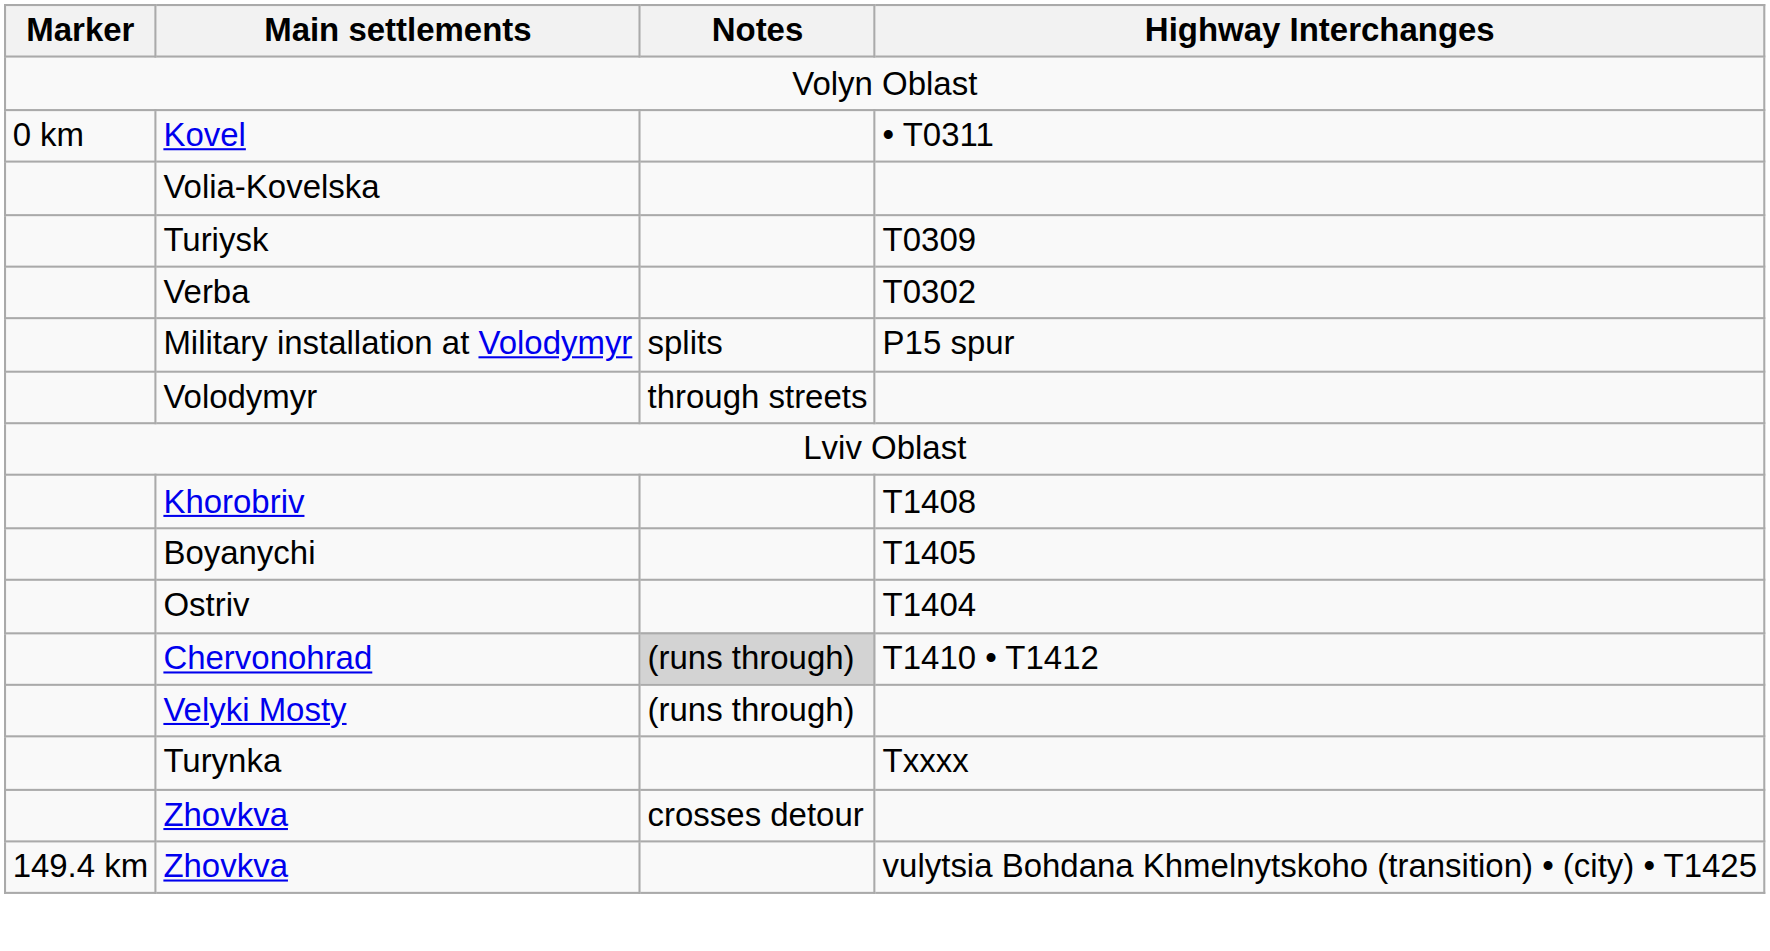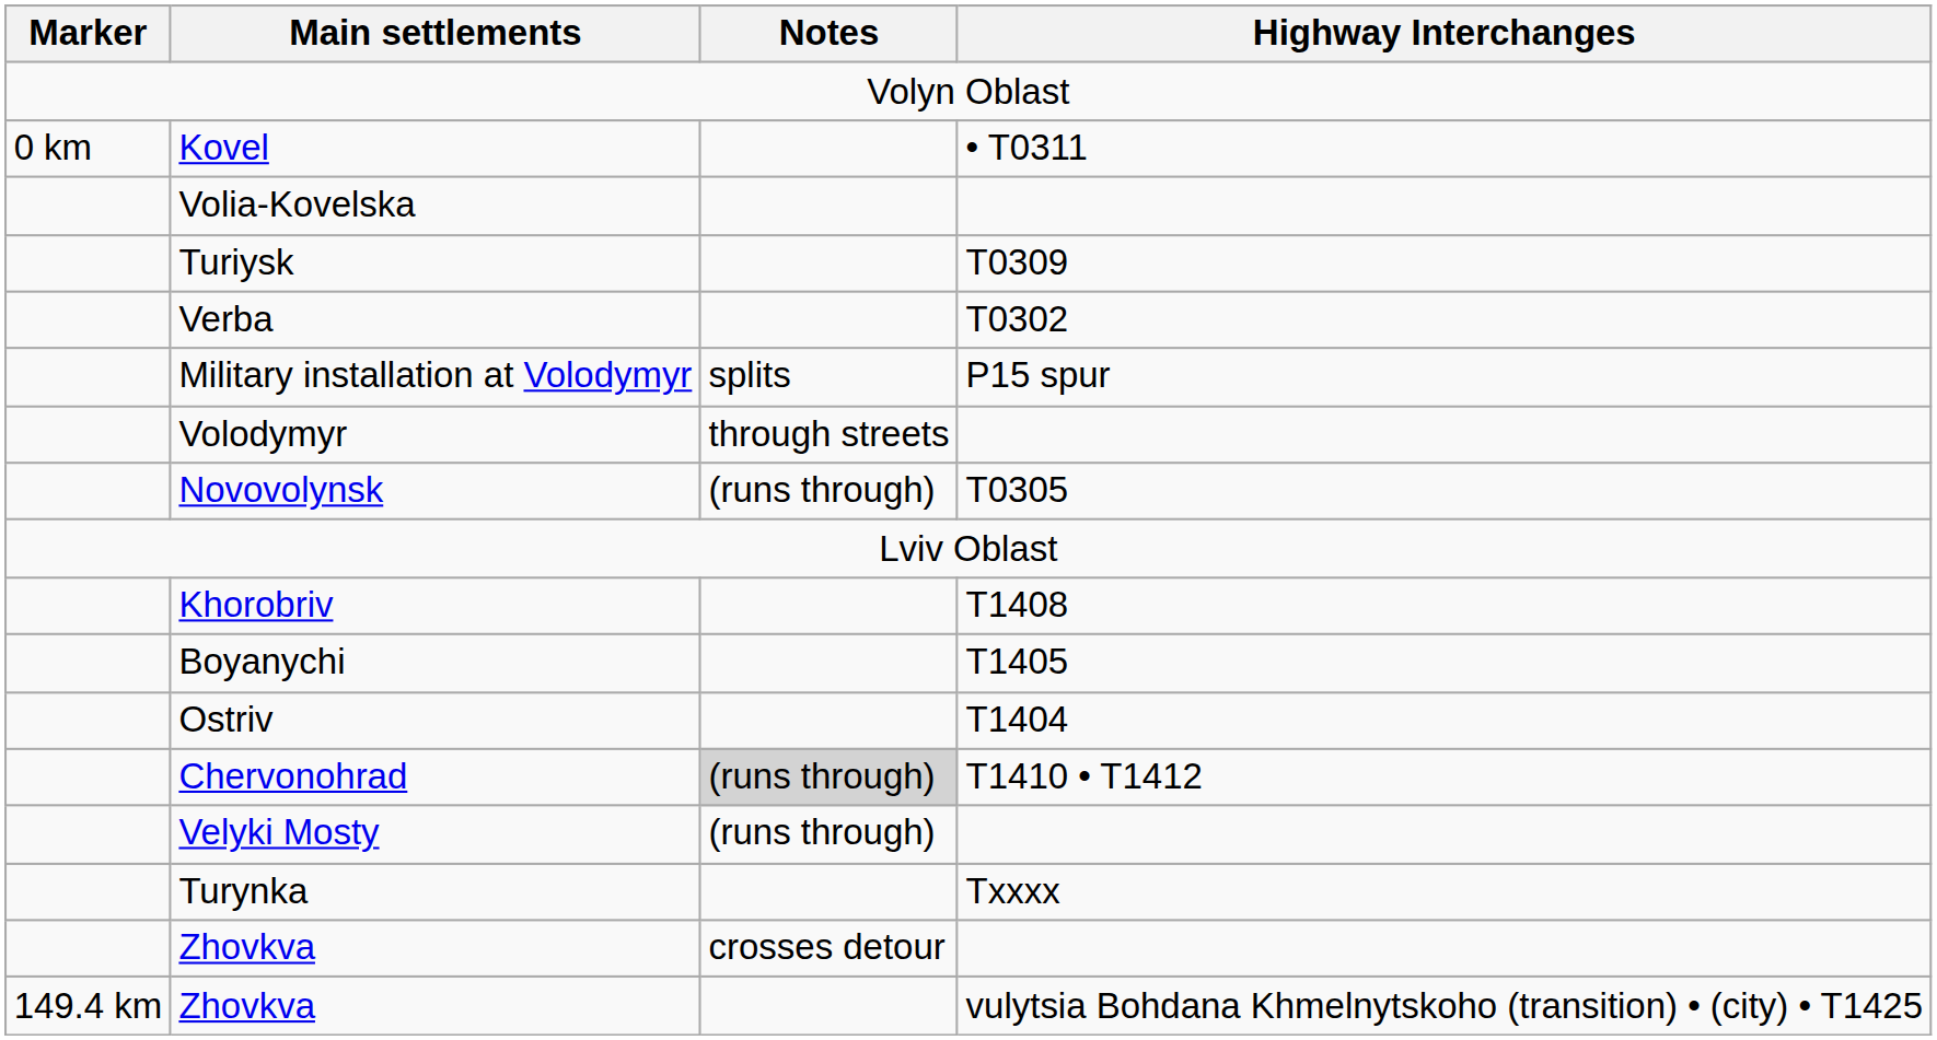+ row: Novovolynsk | (runs through) | T0305
